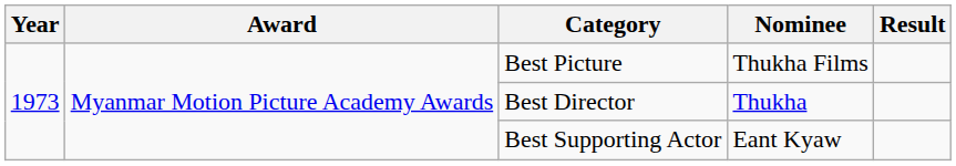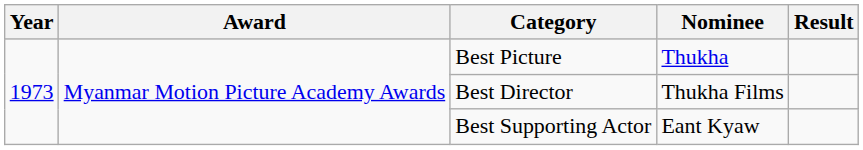Best Picture | Nominee: Thukha Films -> Thukha
Best Director | Nominee: Thukha -> Thukha Films
